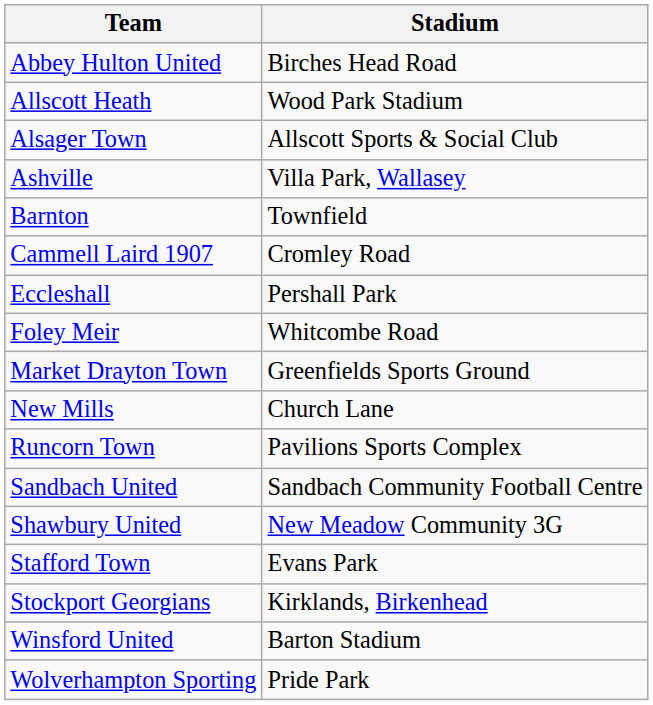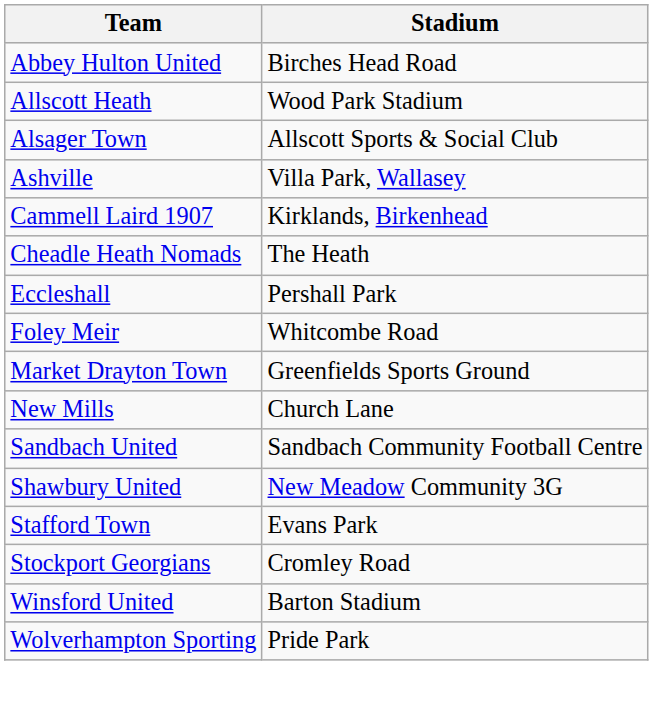- row: Barnton | Townfield
Cammell Laird 1907 | Stadium: Cromley Road -> Kirklands, Birkenhead
+ row: Cheadle Heath Nomads | The Heath
- row: Runcorn Town | Pavilions Sports Complex
Stockport Georgians | Stadium: Kirklands, Birkenhead -> Cromley Road
